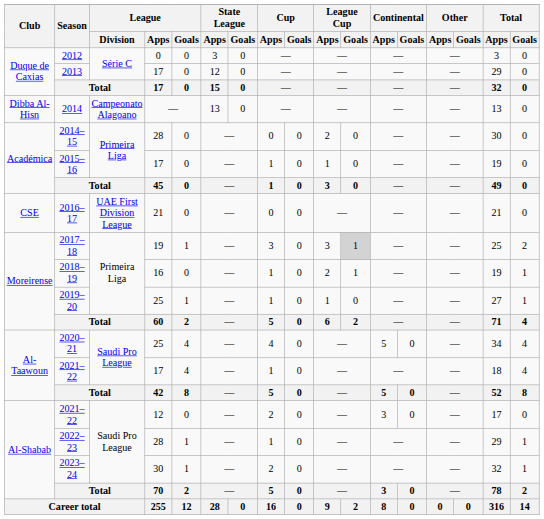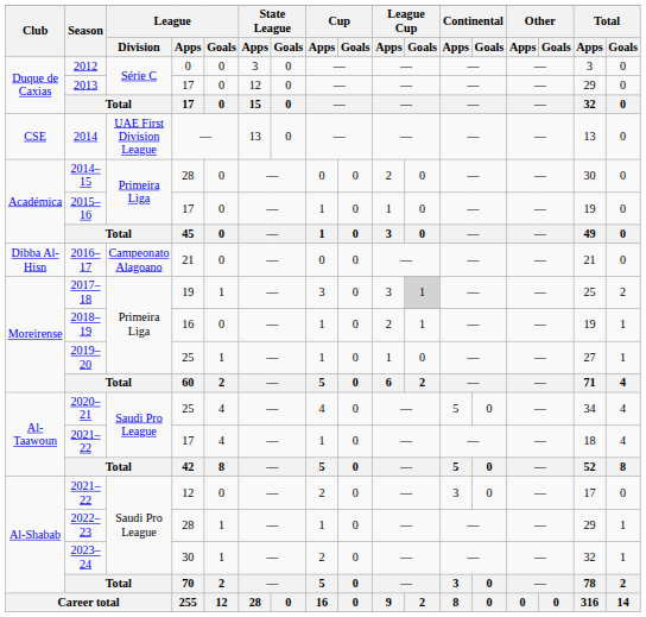2014 | Club: Dibba Al-Hisn -> CSE
2014 | League / Division: Campeonato Alagoano -> UAE First Division League
2016–17 | Club: CSE -> Dibba Al-Hisn
2016–17 | League / Division: UAE First Division League -> Campeonato Alagoano
